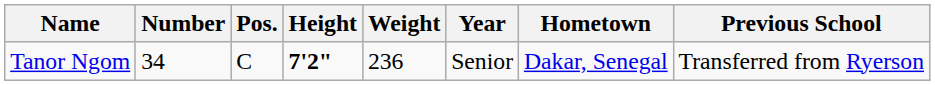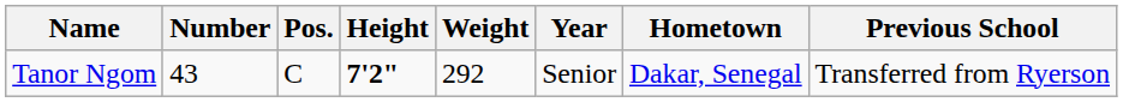Tanor Ngom | Number: 34 -> 43
Tanor Ngom | Weight: 236 -> 292
